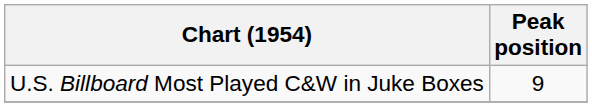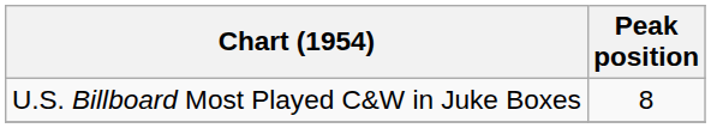U.S. Billboard Most Played C&W in Juke Boxes | Peak position: 9 -> 8
